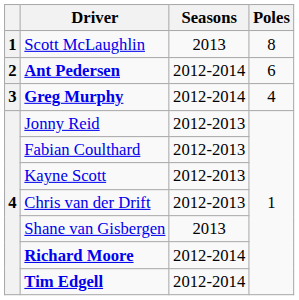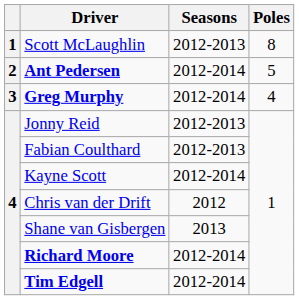Scott McLaughlin | Seasons: 2013 -> 2012-2013
Ant Pedersen | Poles: 6 -> 5
Kayne Scott | Seasons: 2012-2013 -> 2012-2014
Chris van der Drift | Seasons: 2012-2013 -> 2012
